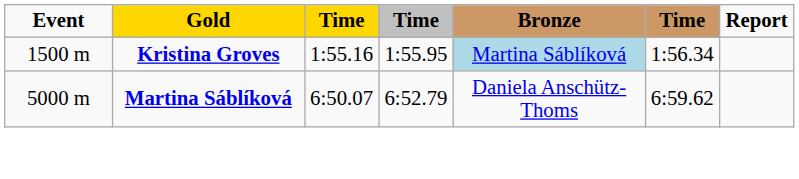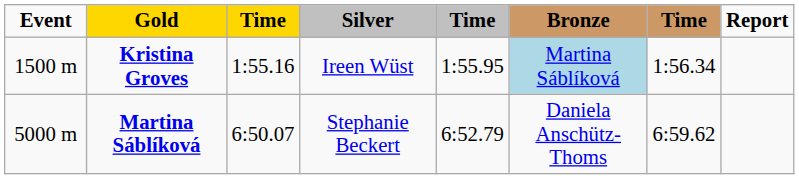+ column: Silver | Ireen Wüst | Stephanie Beckert
